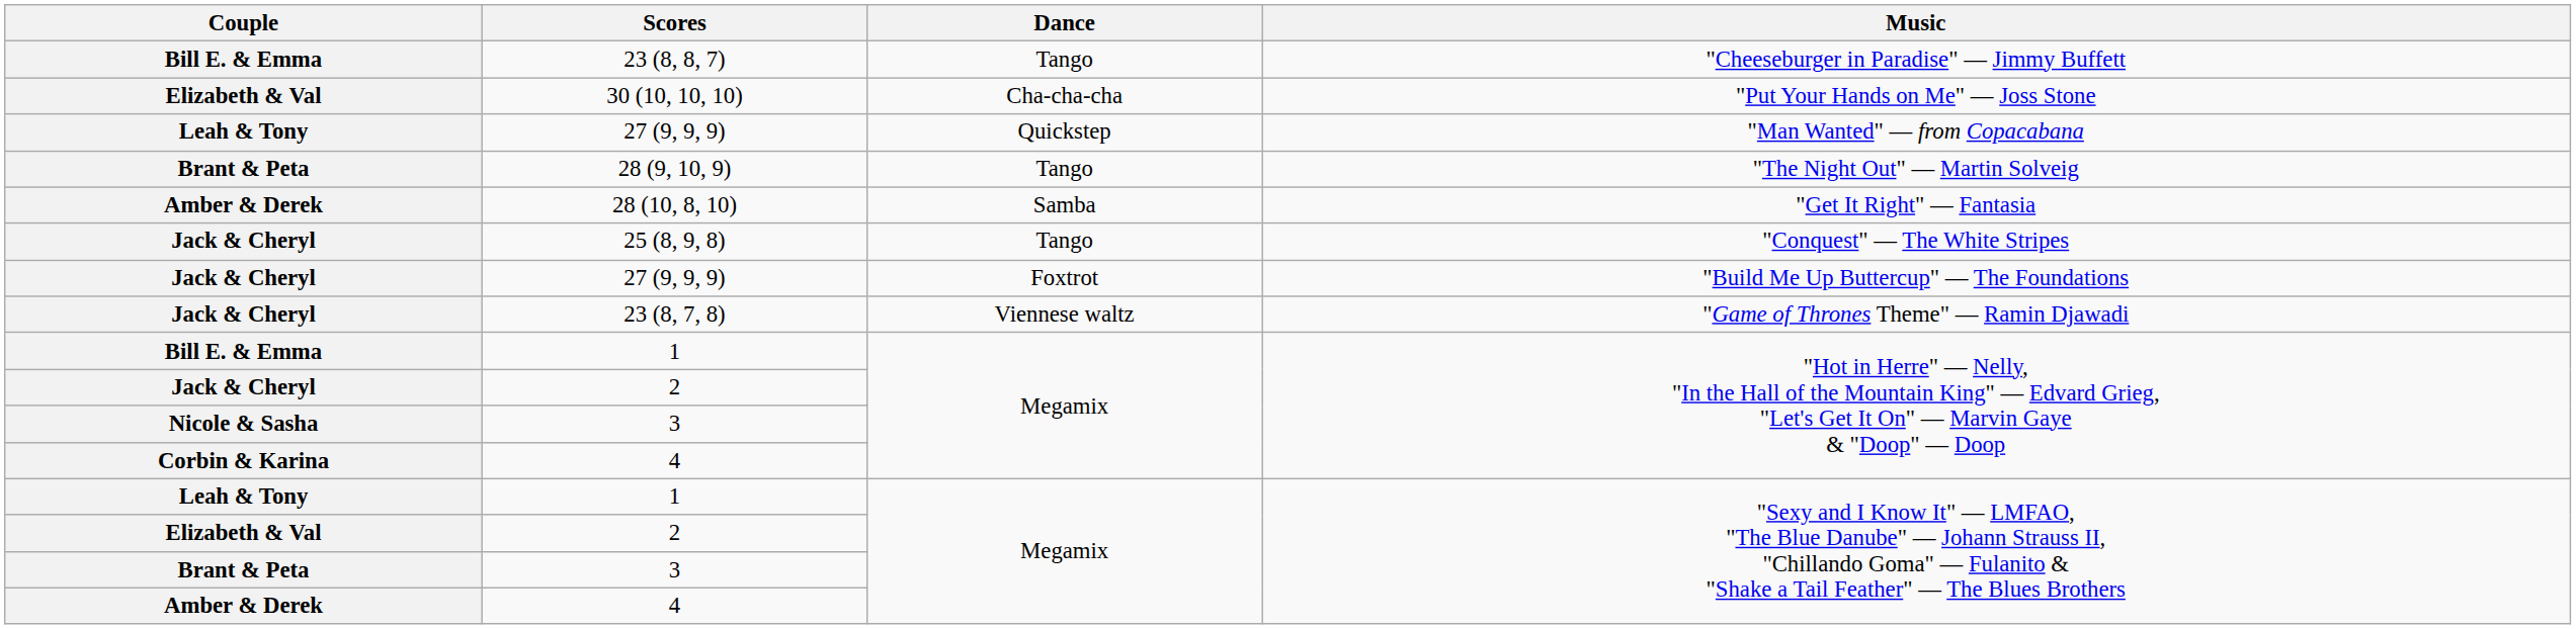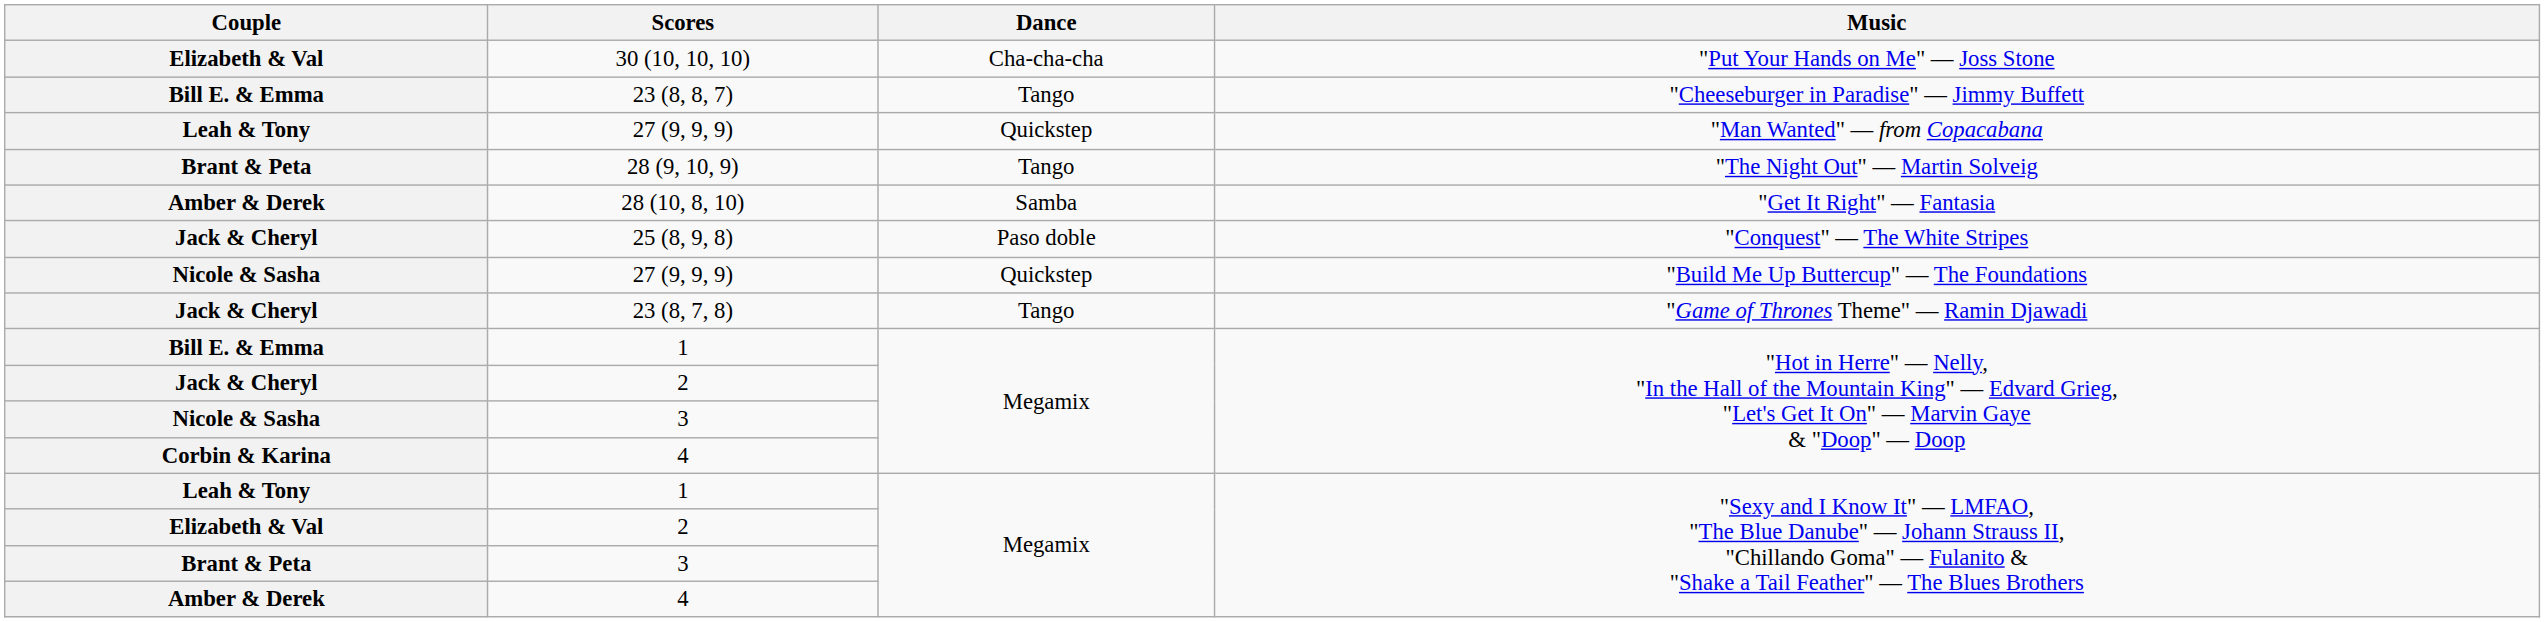rows swapped: 23 (8, 8, 7) <-> 30 (10, 10, 10)
25 (8, 9, 8) | Dance: Tango -> Paso doble
27 (9, 9, 9) / "Build Me Up Buttercup" — The Foundations | Couple: Jack & Cheryl -> Nicole & Sasha
27 (9, 9, 9) / "Build Me Up Buttercup" — The Foundations | Dance: Foxtrot -> Quickstep
23 (8, 7, 8) | Dance: Viennese waltz -> Tango
